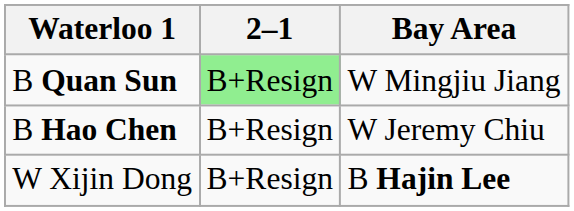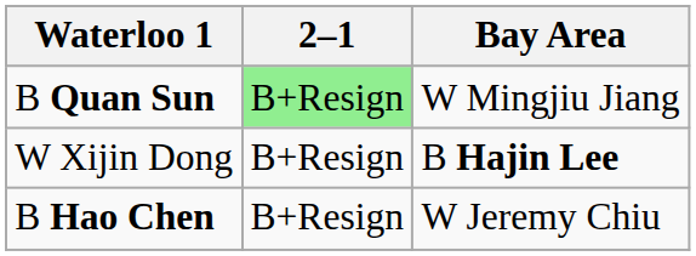rows swapped: W Xijin Dong <-> B Hao Chen
